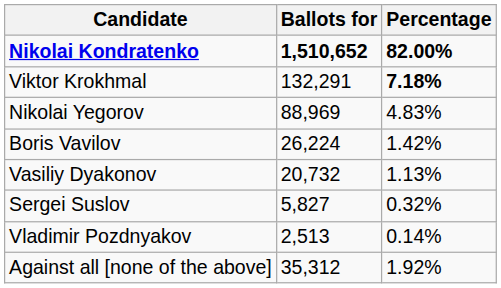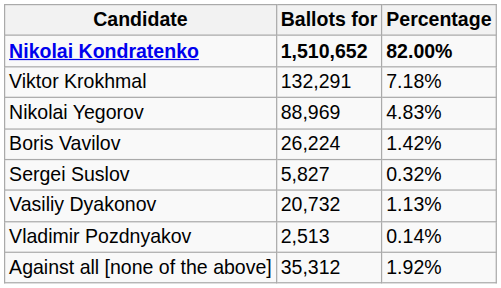Viktor Krokhmal | Percentage: bold -> normal
rows swapped: Vasiliy Dyakonov <-> Sergei Suslov
